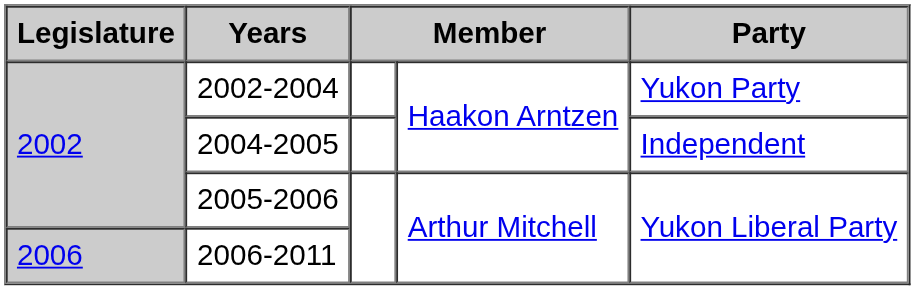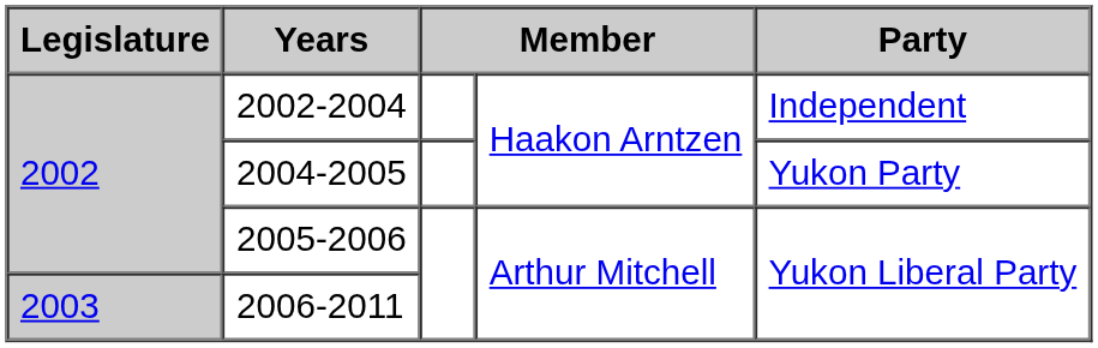2002-2004 | Party: Yukon Party -> Independent
2004-2005 | Party: Independent -> Yukon Party
2006-2011 | Legislature: 2006 -> 2003
